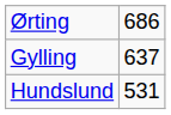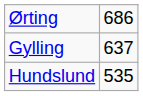Hundslund | column 2: 531 -> 535
